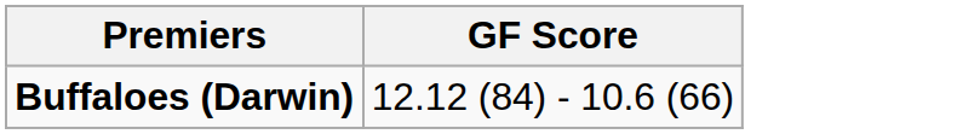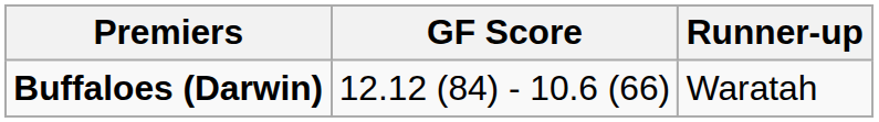+ column: Runner-up | Waratah
